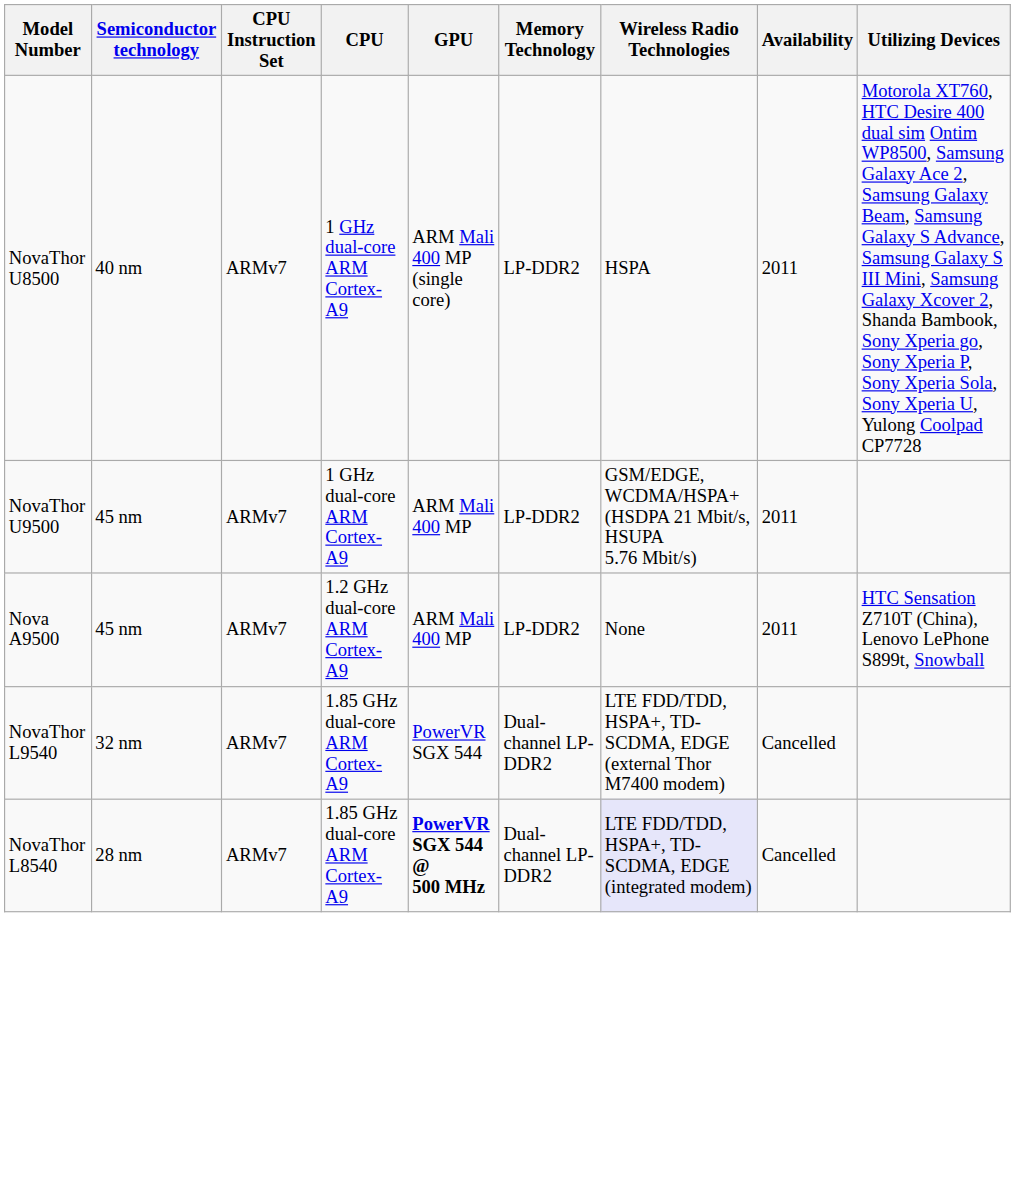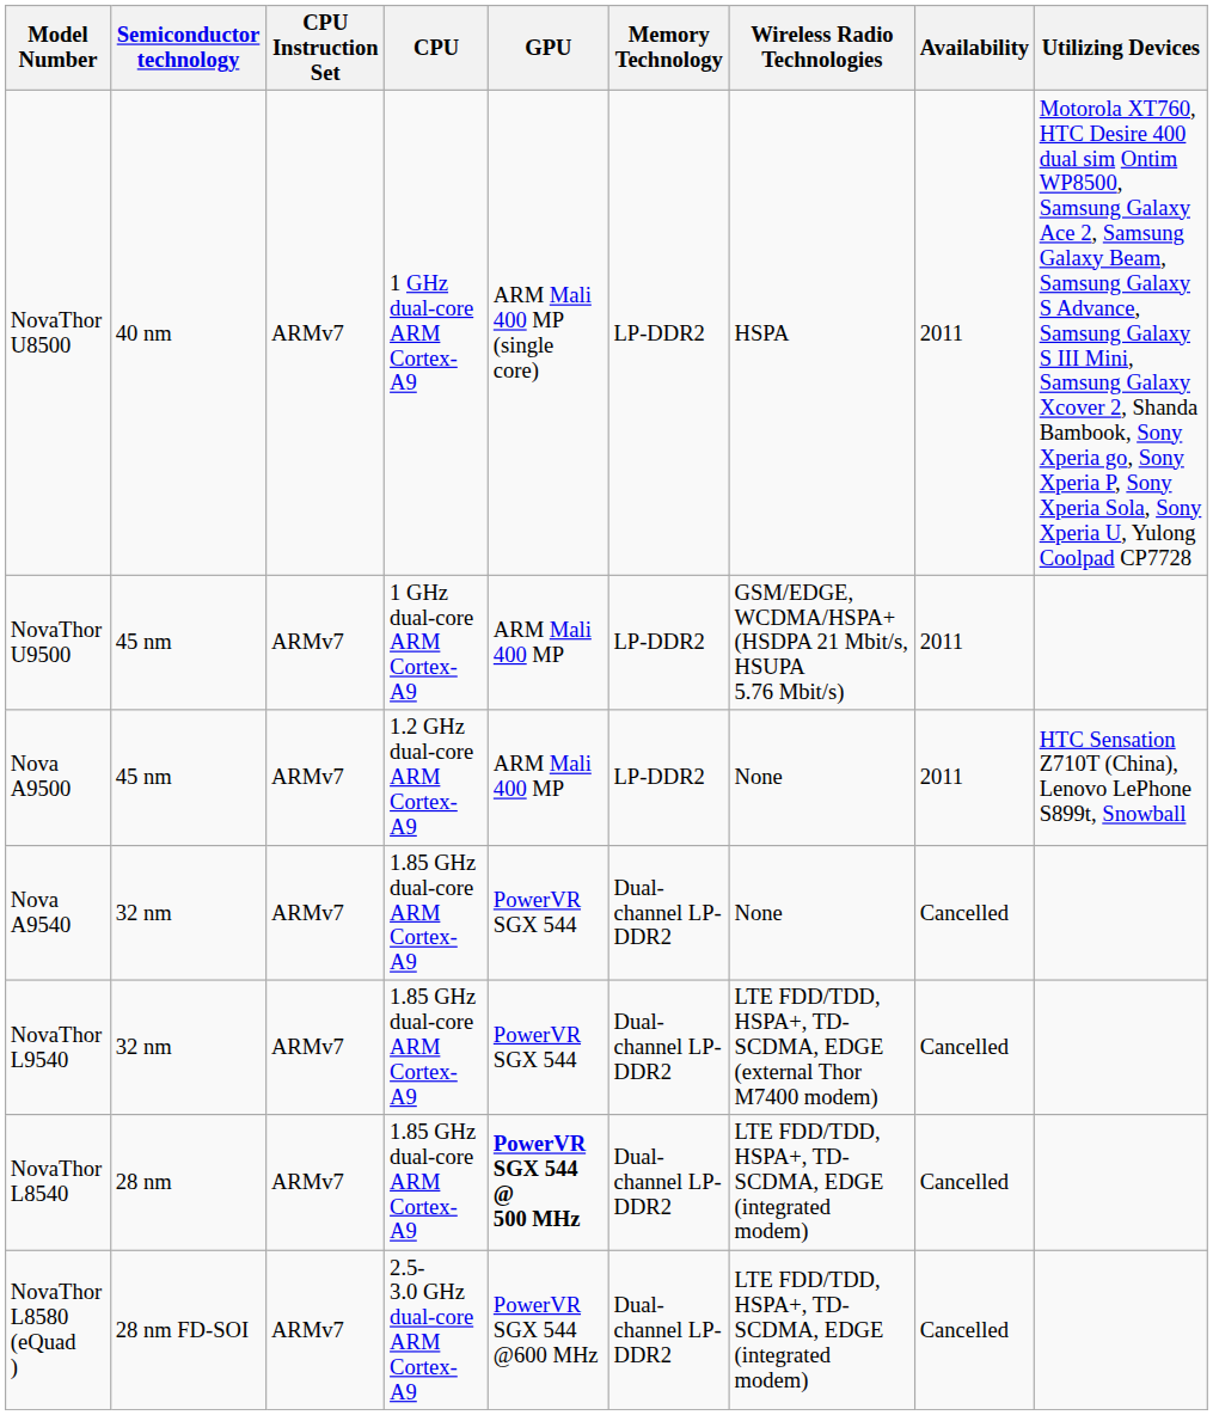+ row: Nova A9540 | 32 nm | ARMv7 | 1.85 GHz dual-core ARM Cortex-A9 | PowerVR SGX 544 | Dual-channel LP-DDR2 | None | Cancelled
NovaThor L8540 | Wireless Radio Technologies: lavender background -> no background
+ row: NovaThor L8580 (eQuad ) | 28 nm FD-SOI | ARMv7 | 2.5-3.0 GHz dual-core ARM Cortex-A9 | PowerVR SGX 544 @600 MHz | Dual-channel LP-DDR2 | LTE FDD/TDD, HSPA+, TD-SCDMA, EDGE (integrated modem) | Cancelled
